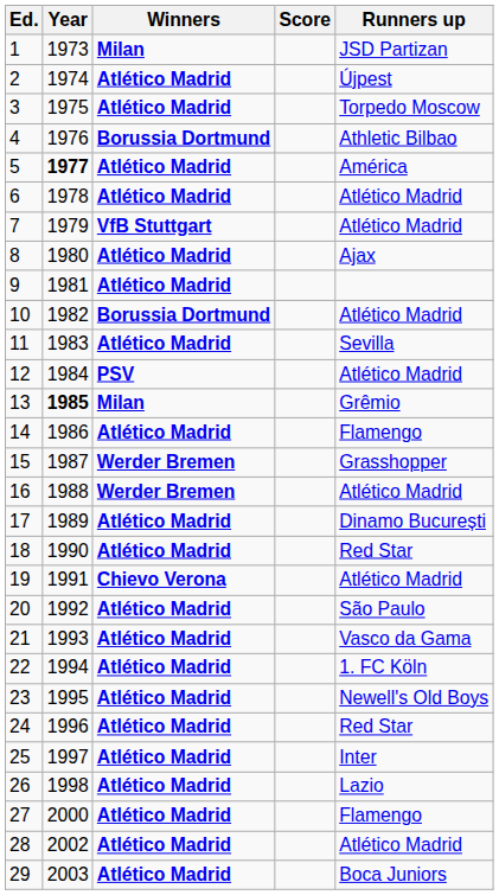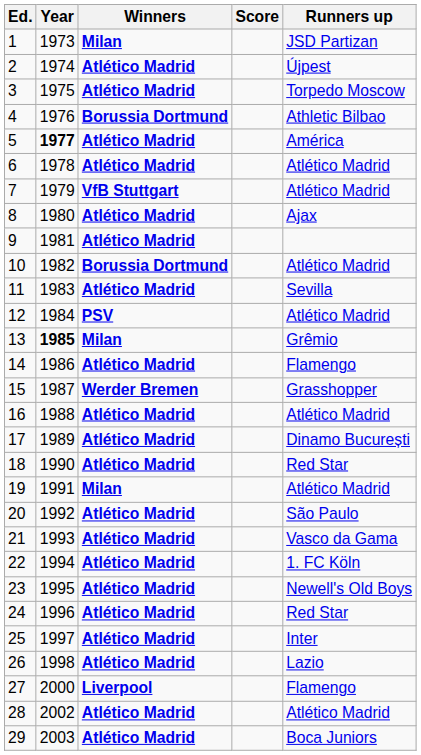16 | Winners: Werder Bremen -> Atlético Madrid
19 | Winners: Chievo Verona -> Milan
27 | Winners: Atlético Madrid -> Liverpool
